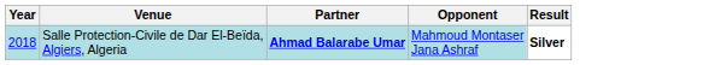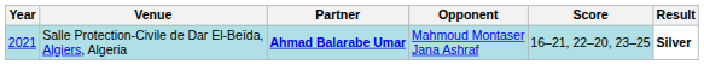+ column: Score | 16–21, 22–20, 23–25
Salle Protection-Civile de Dar El-Beïda, Algiers, Algeria | Year: 2018 -> 2021
